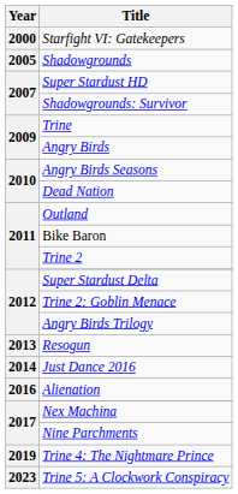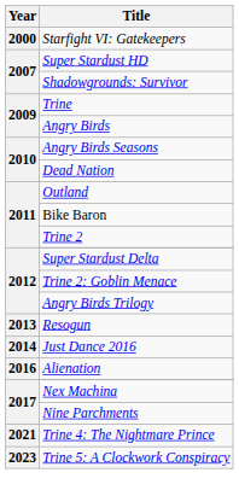- row: 2005 | Shadowgrounds
Trine 4: The Nightmare Prince | Year: 2019 -> 2021
